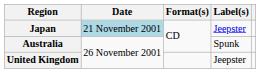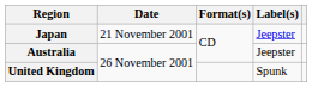Japan | Date: lightblue background -> no background
Australia | Label(s): Spunk -> Jeepster
United Kingdom | Label(s): Jeepster -> Spunk
